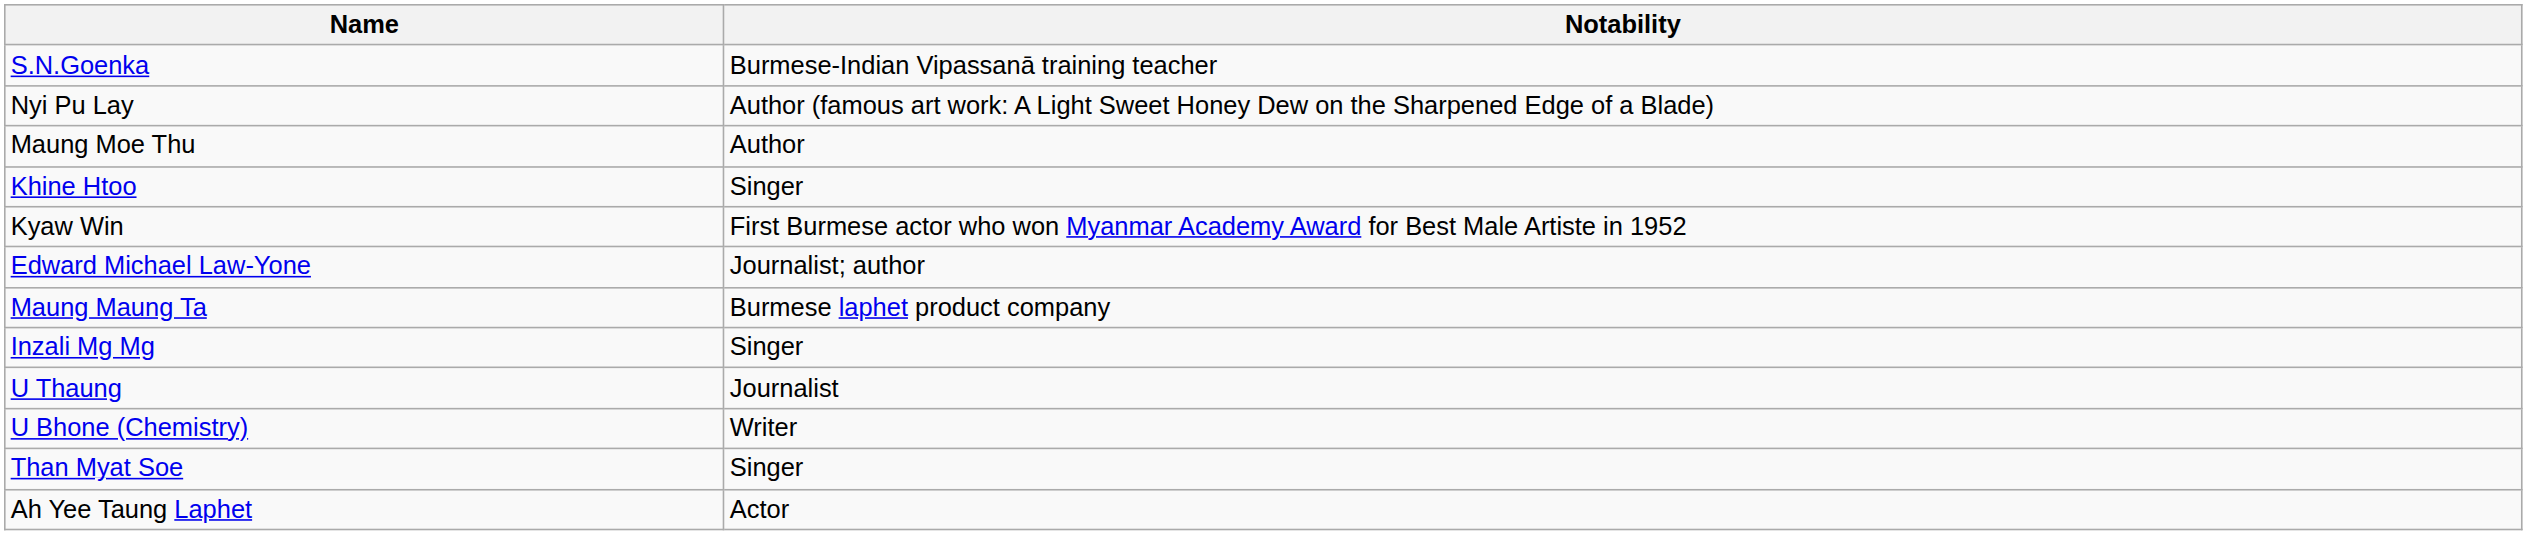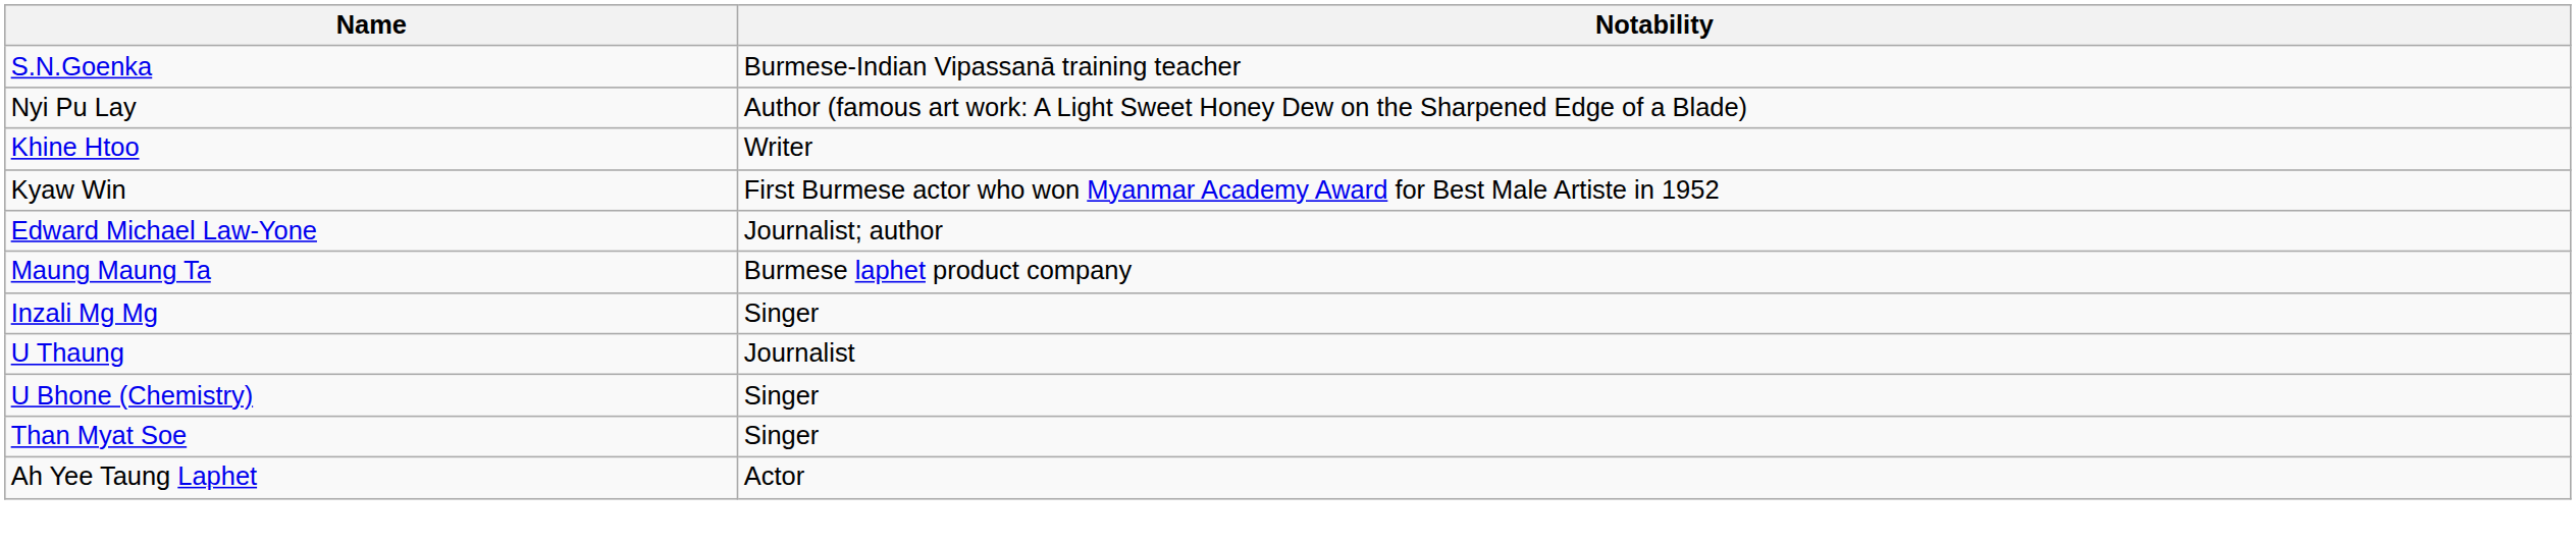- row: Maung Moe Thu | Author
Khine Htoo | Notability: Singer -> Writer
U Bhone (Chemistry) | Notability: Writer -> Singer
